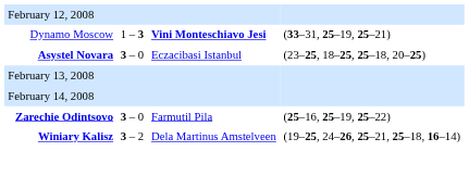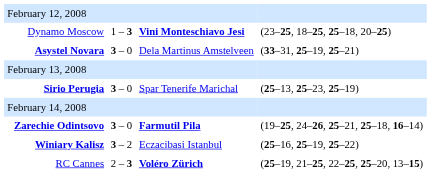Dynamo Moscow | column 5: (33–31, 25–19, 25–21) -> (23–25, 18–25, 25–18, 20–25)
Asystel Novara | column 4: Eczacibasi Istanbul -> Dela Martinus Amstelveen
Asystel Novara | column 5: (23–25, 18–25, 25–18, 20–25) -> (33–31, 25–19, 25–21)
+ row: Sirio Perugia | 3 – 0 | Spar Tenerife Marichal | (25–13, 25–23, 25–19)
Zarechie Odintsovo | column 4: normal -> bold
Zarechie Odintsovo | column 5: (25–16, 25–19, 25–22) -> (19–25, 24–26, 25–21, 25–18, 16–14)
Winiary Kalisz | column 4: Dela Martinus Amstelveen -> Eczacibasi Istanbul
Winiary Kalisz | column 5: (19–25, 24–26, 25–21, 25–18, 16–14) -> (25–16, 25–19, 25–22)
+ row: RC Cannes | 2 – 3 | Voléro Zürich | (25–19, 21–25, 22–25, 25–20, 13–15)
